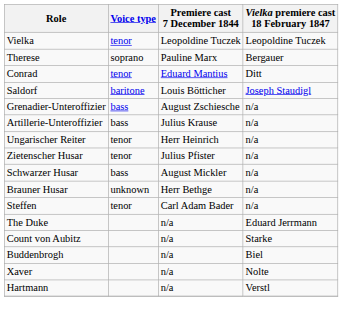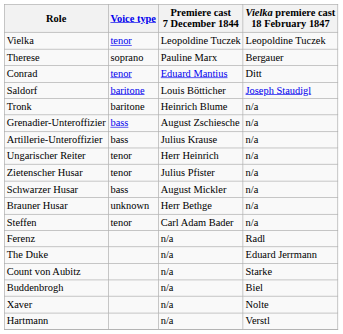+ row: Tronk | baritone | Heinrich Blume | n/a
+ row: Ferenz | n/a | Radl
